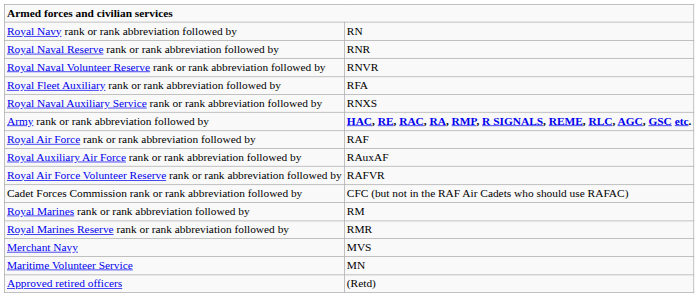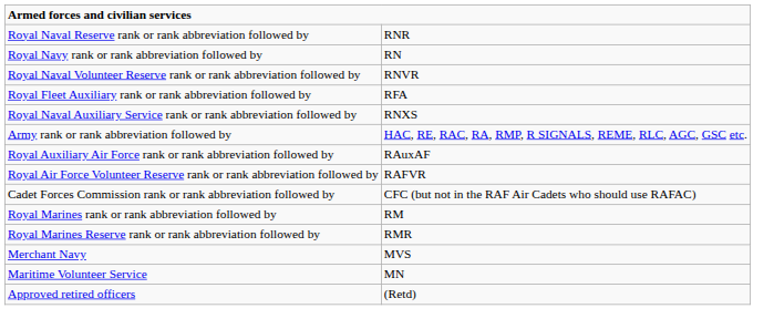rows swapped: Royal Navy rank or rank abbreviation followed by <-> Royal Naval Reserve rank or rank abbreviation followed by
Army rank or rank abbreviation followed by | column 2: bold -> normal
- row: Royal Air Force rank or rank abbreviation followed by | RAF
